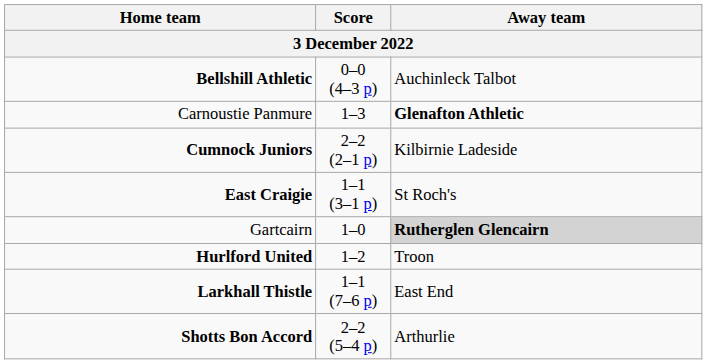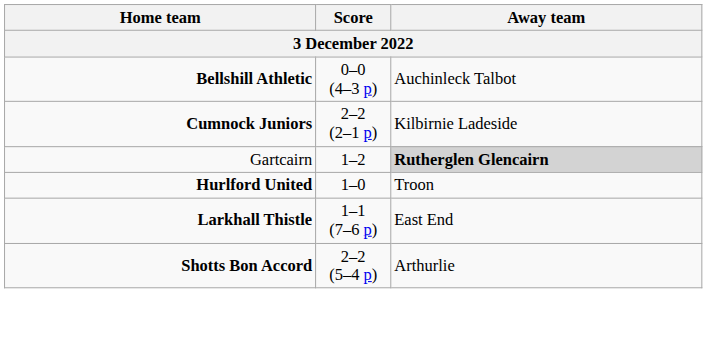- row: Carnoustie Panmure | 1–3 | Glenafton Athletic
- row: East Craigie | 1–1 (3–1 p) | St Roch's
Gartcairn | Score: 1–0 -> 1–2
Hurlford United | Score: 1–2 -> 1–0
